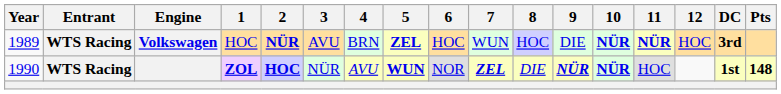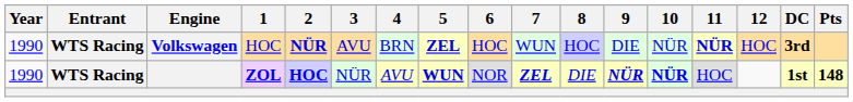Volkswagen | Year: 1989 -> 1990
Volkswagen | 10: bold -> normal
